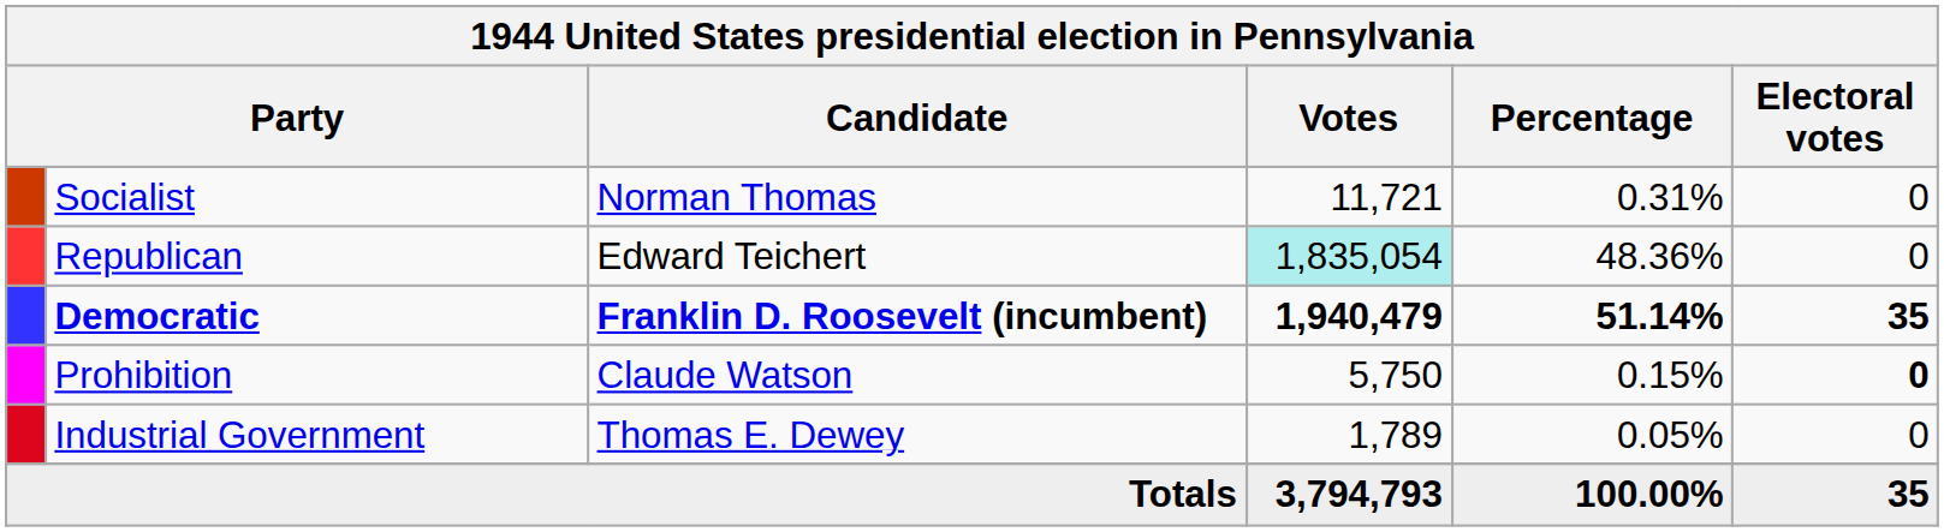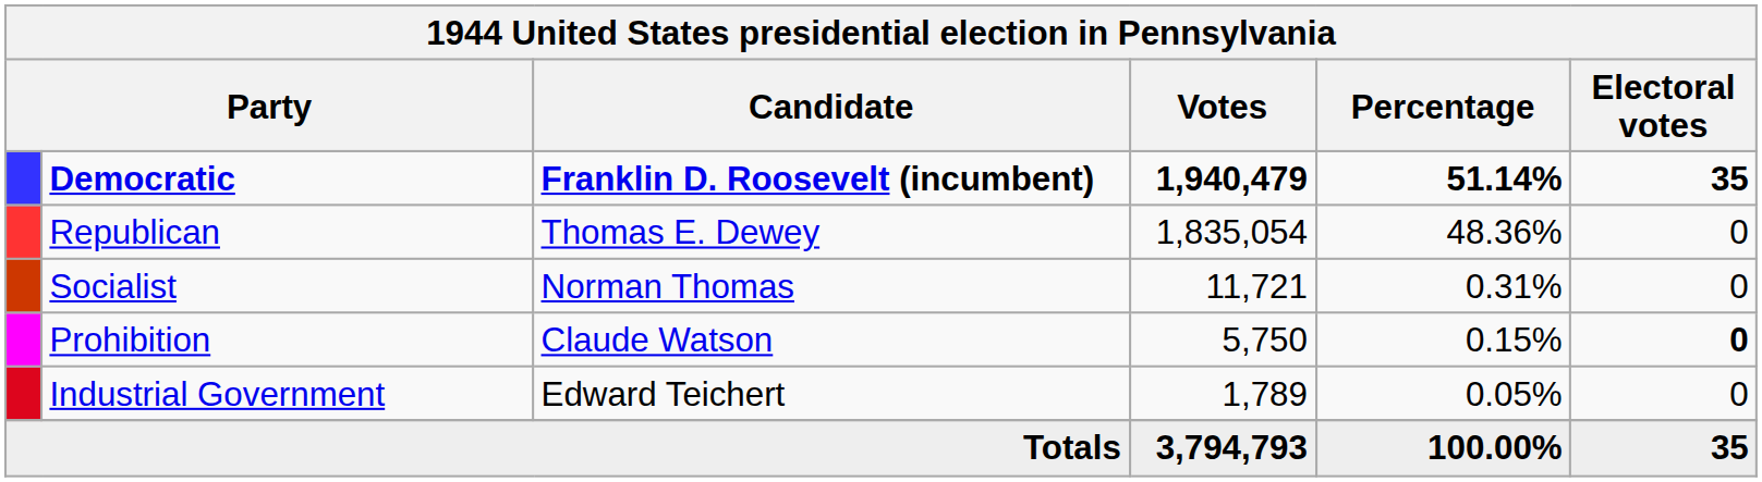rows swapped: Democratic <-> Socialist
Republican | Candidate: Edward Teichert -> Thomas E. Dewey
Republican | Votes: paleturquoise background -> no background
Industrial Government | Candidate: Thomas E. Dewey -> Edward Teichert
